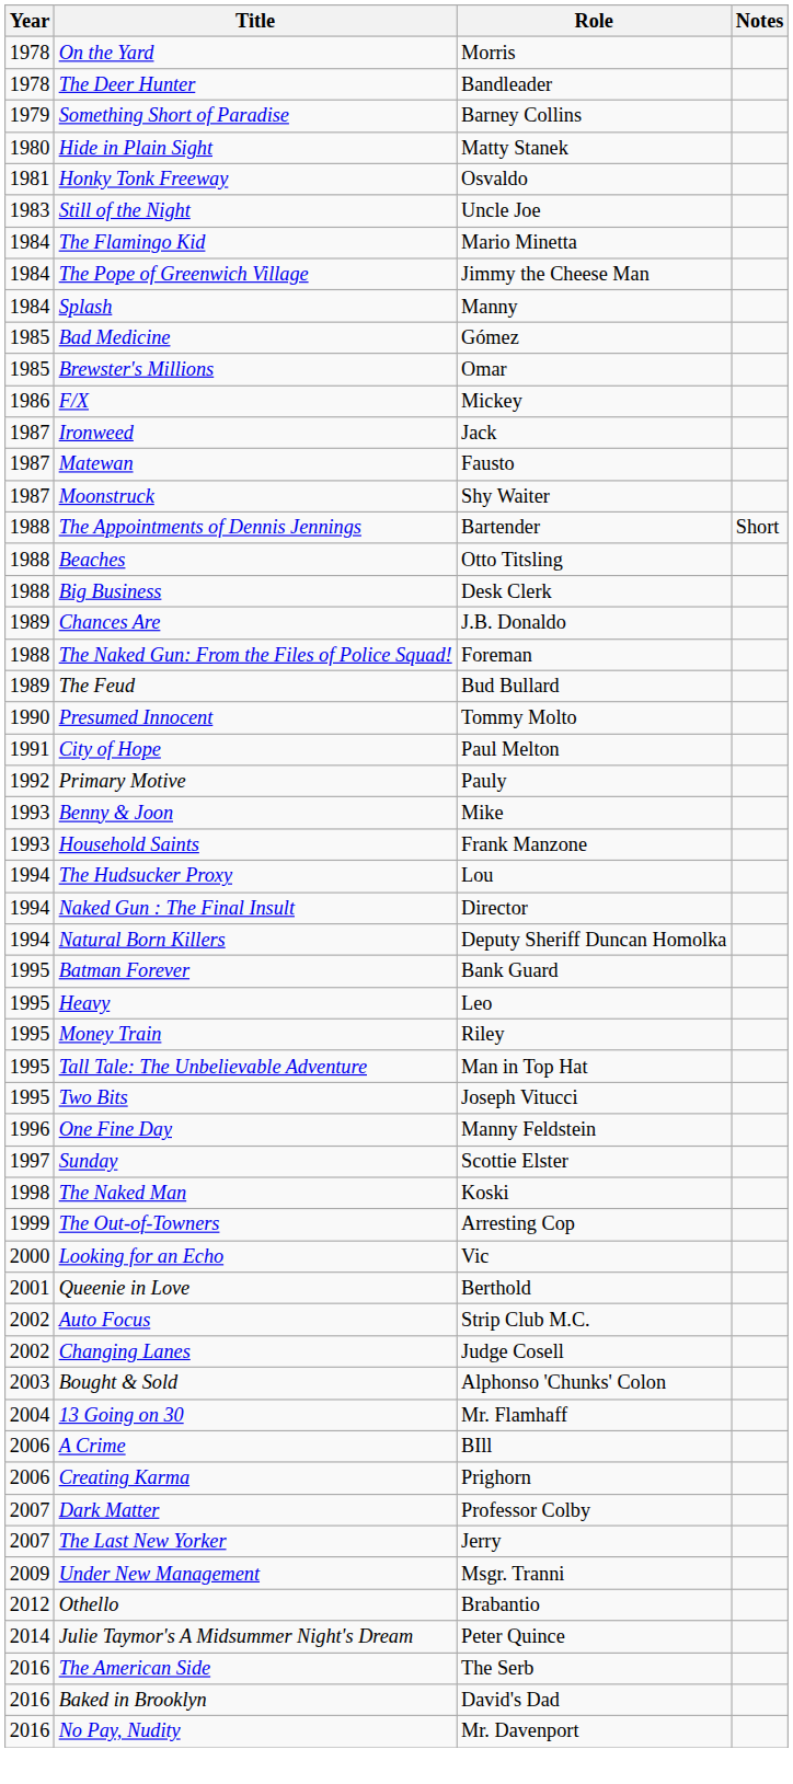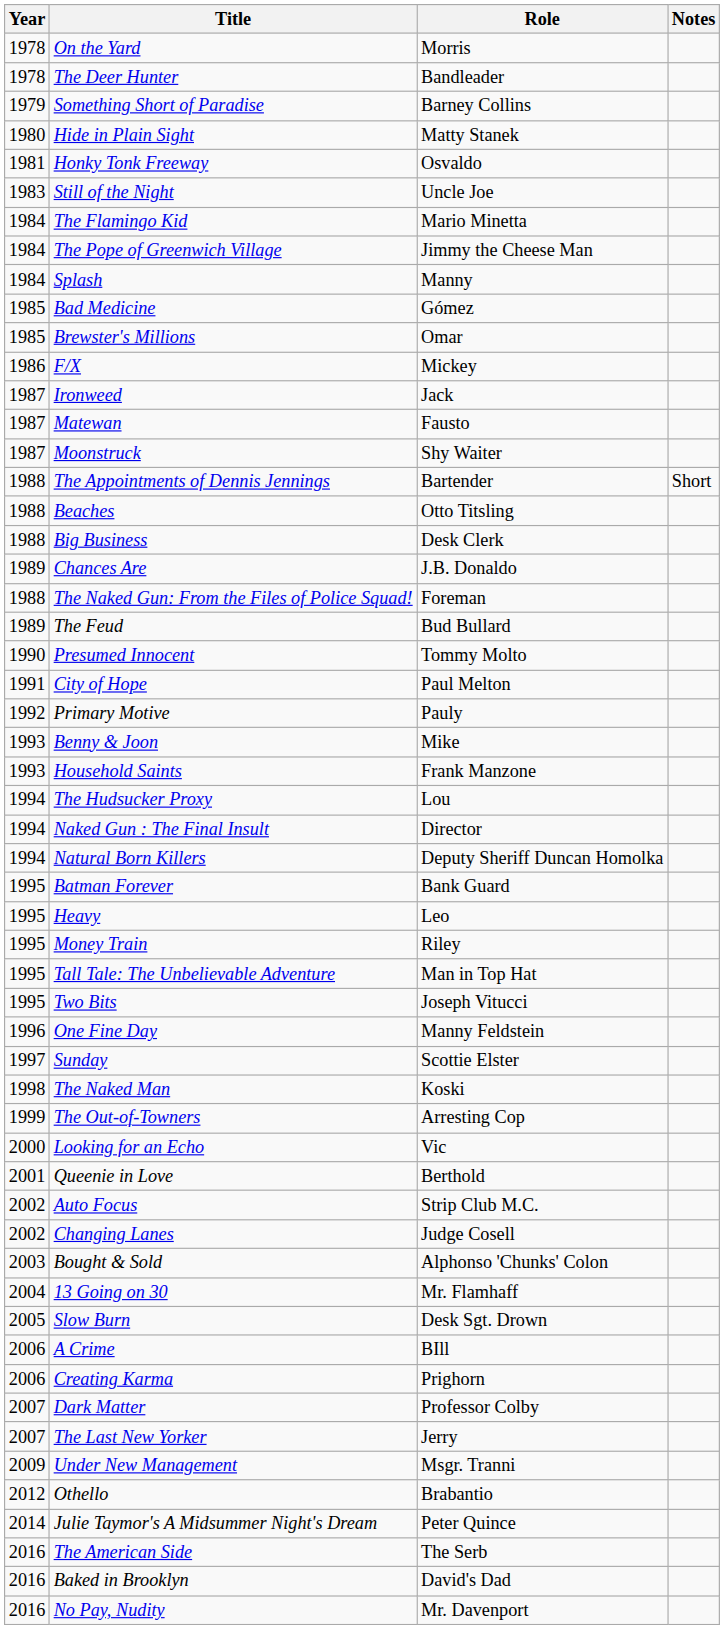+ row: 2005 | Slow Burn | Desk Sgt. Drown
